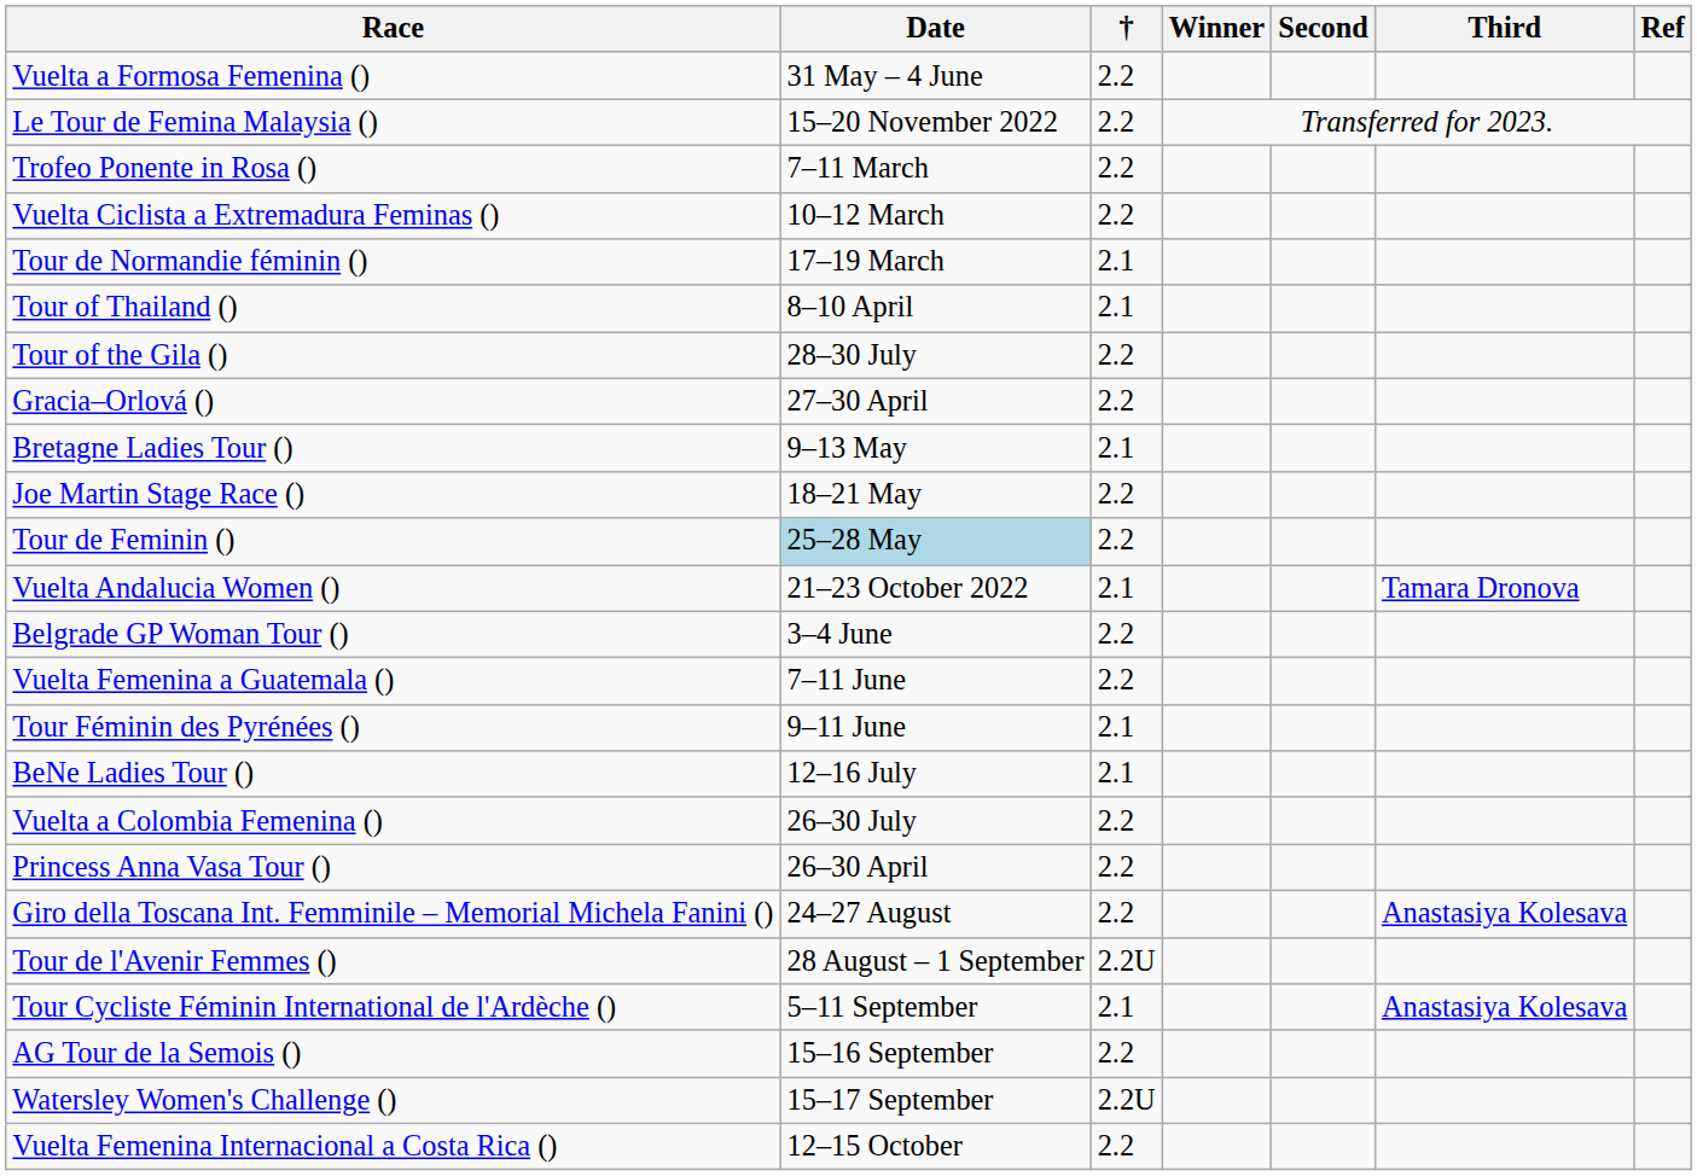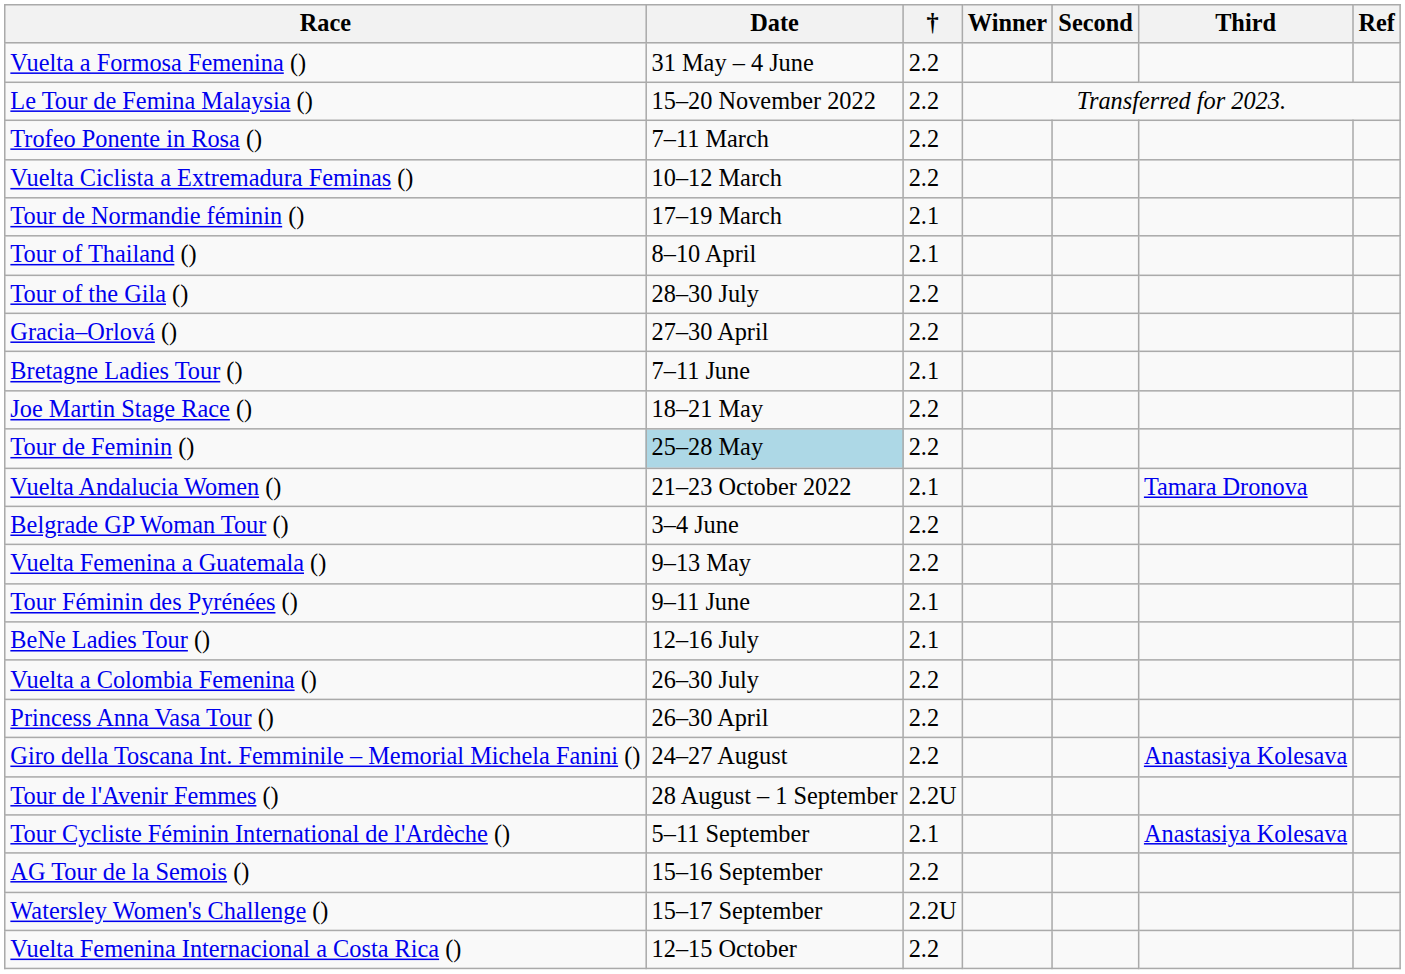Bretagne Ladies Tour () | Date: 9–13 May -> 7–11 June
Vuelta Femenina a Guatemala () | Date: 7–11 June -> 9–13 May
